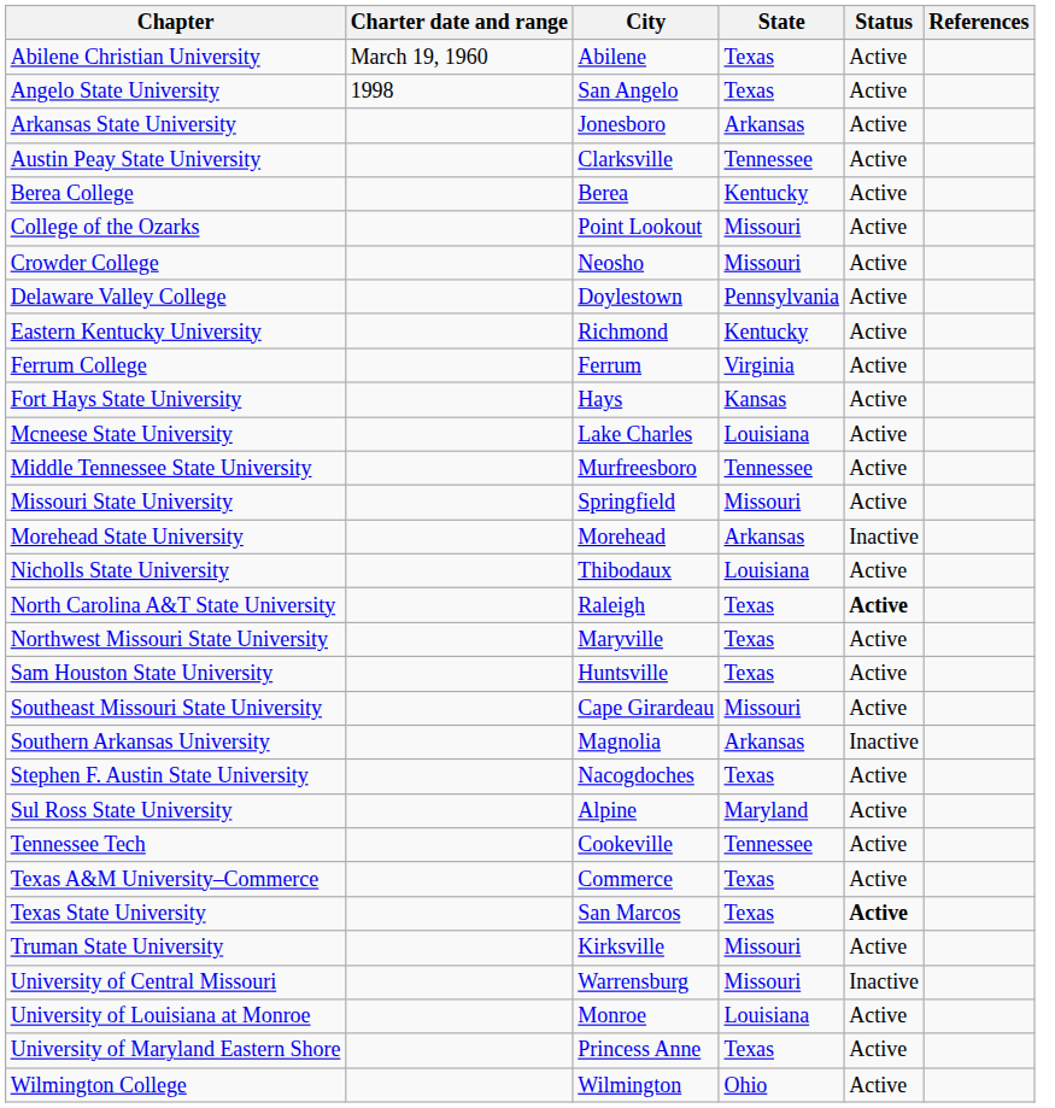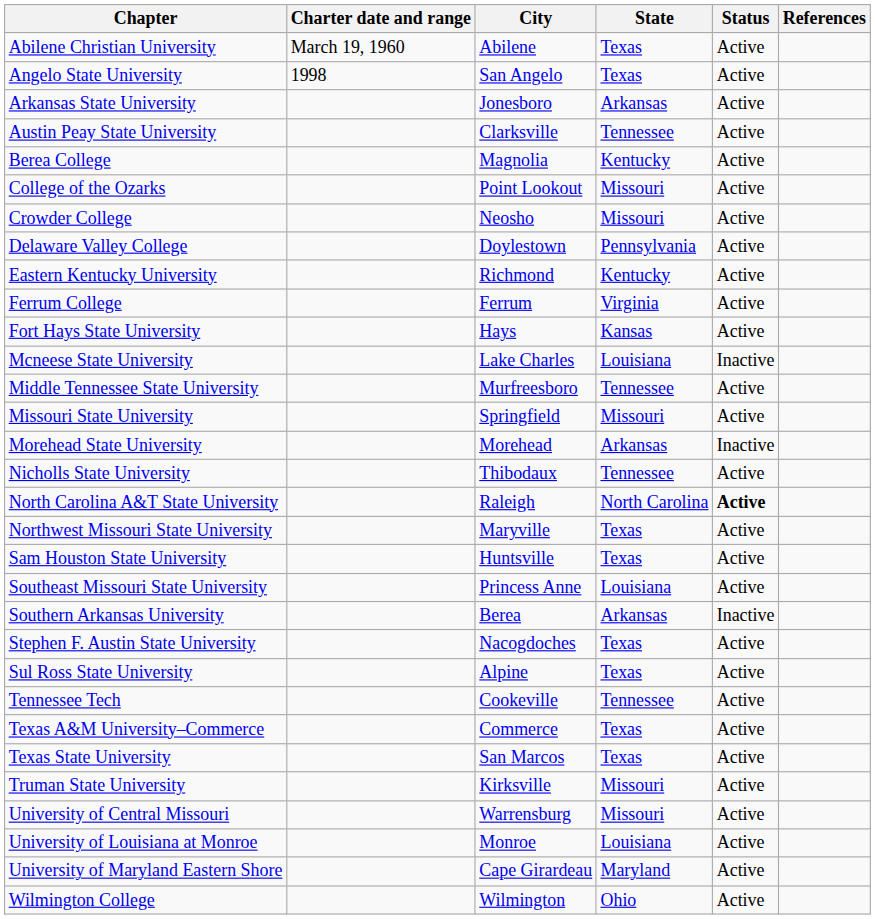Berea College | City: Berea -> Magnolia
Mcneese State University | Status: Active -> Inactive
Nicholls State University | State: Louisiana -> Tennessee
North Carolina A&T State University | State: Texas -> North Carolina
Southeast Missouri State University | City: Cape Girardeau -> Princess Anne
Southeast Missouri State University | State: Missouri -> Louisiana
Southern Arkansas University | City: Magnolia -> Berea
Sul Ross State University | State: Maryland -> Texas
Texas State University | Status: bold -> normal
University of Central Missouri | Status: Inactive -> Active
University of Maryland Eastern Shore | City: Princess Anne -> Cape Girardeau
University of Maryland Eastern Shore | State: Texas -> Maryland
